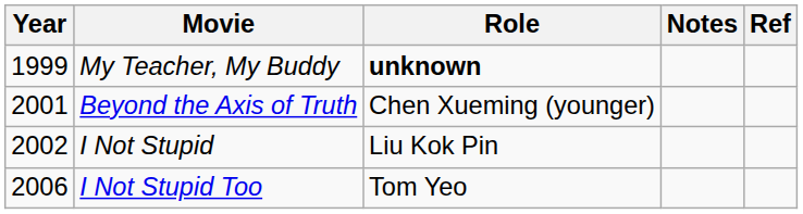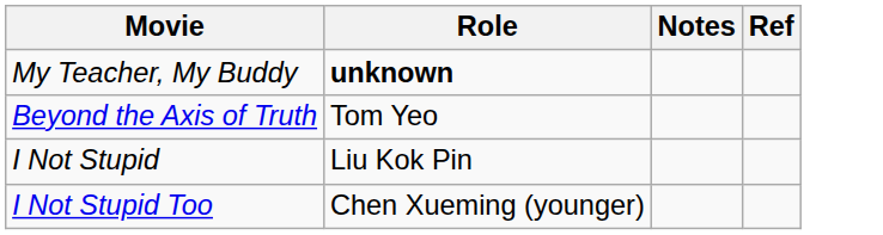- column: Year | 1999 | 2001 | 2002 | 2006
Beyond the Axis of Truth | Role: Chen Xueming (younger) -> Tom Yeo
I Not Stupid Too | Role: Tom Yeo -> Chen Xueming (younger)
